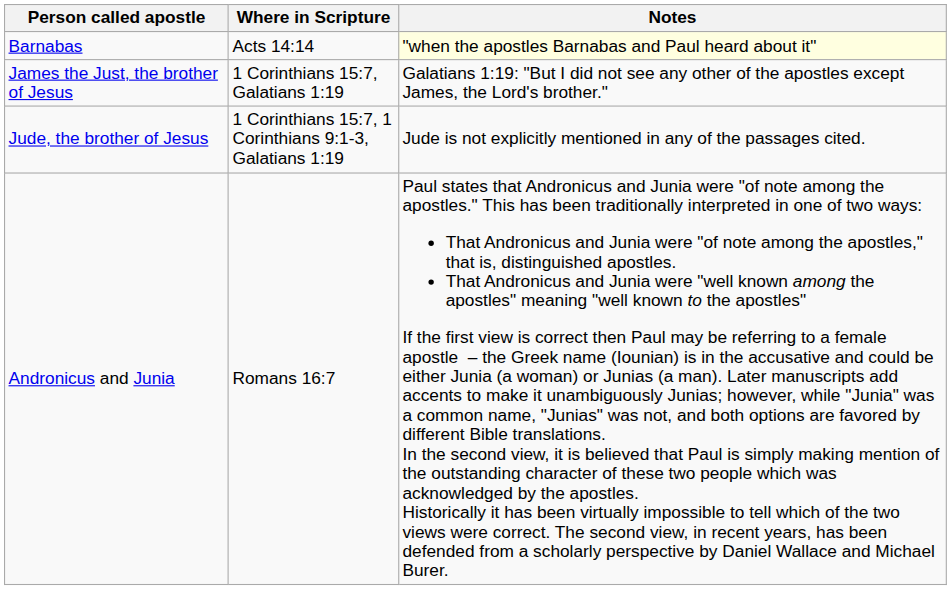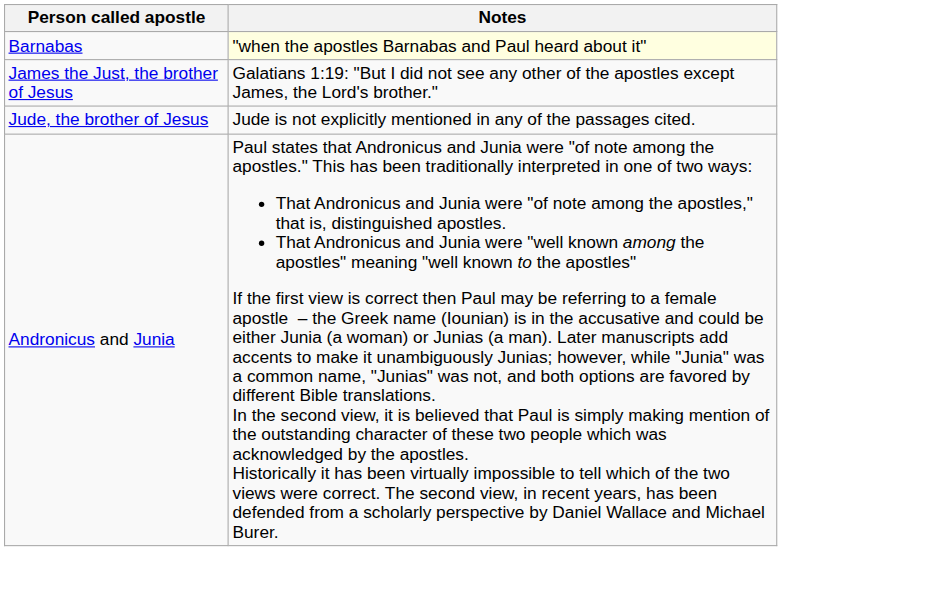- column: Where in Scripture | Acts 14:14 | 1 Corinthians 15:7, Galatians 1:19 | 1 Corinthians 15:7, 1 Corinthians 9:1-3, Galatians 1:19 | Romans 16:7
